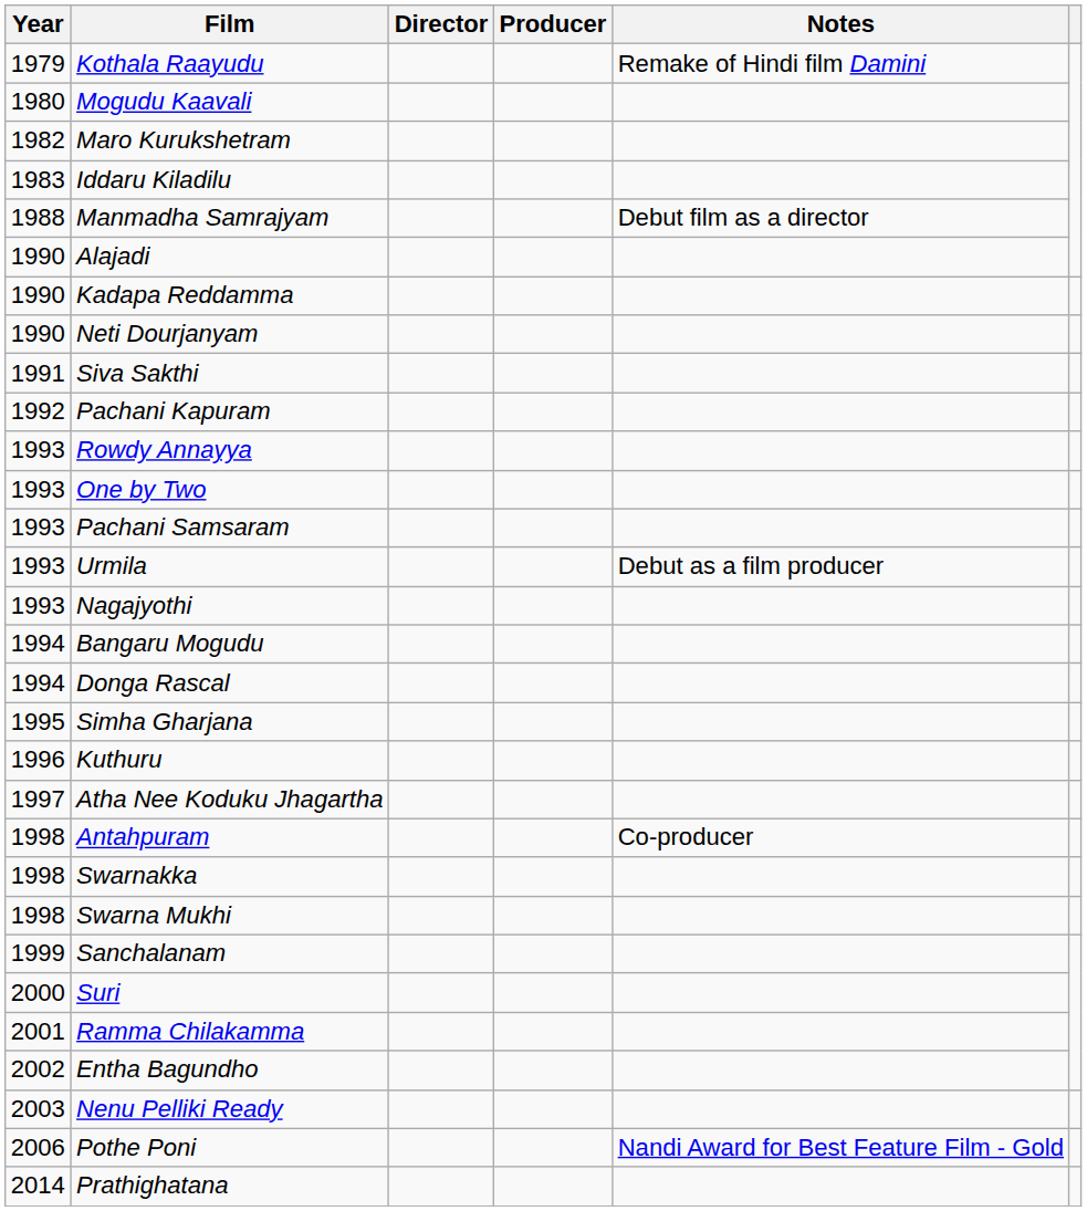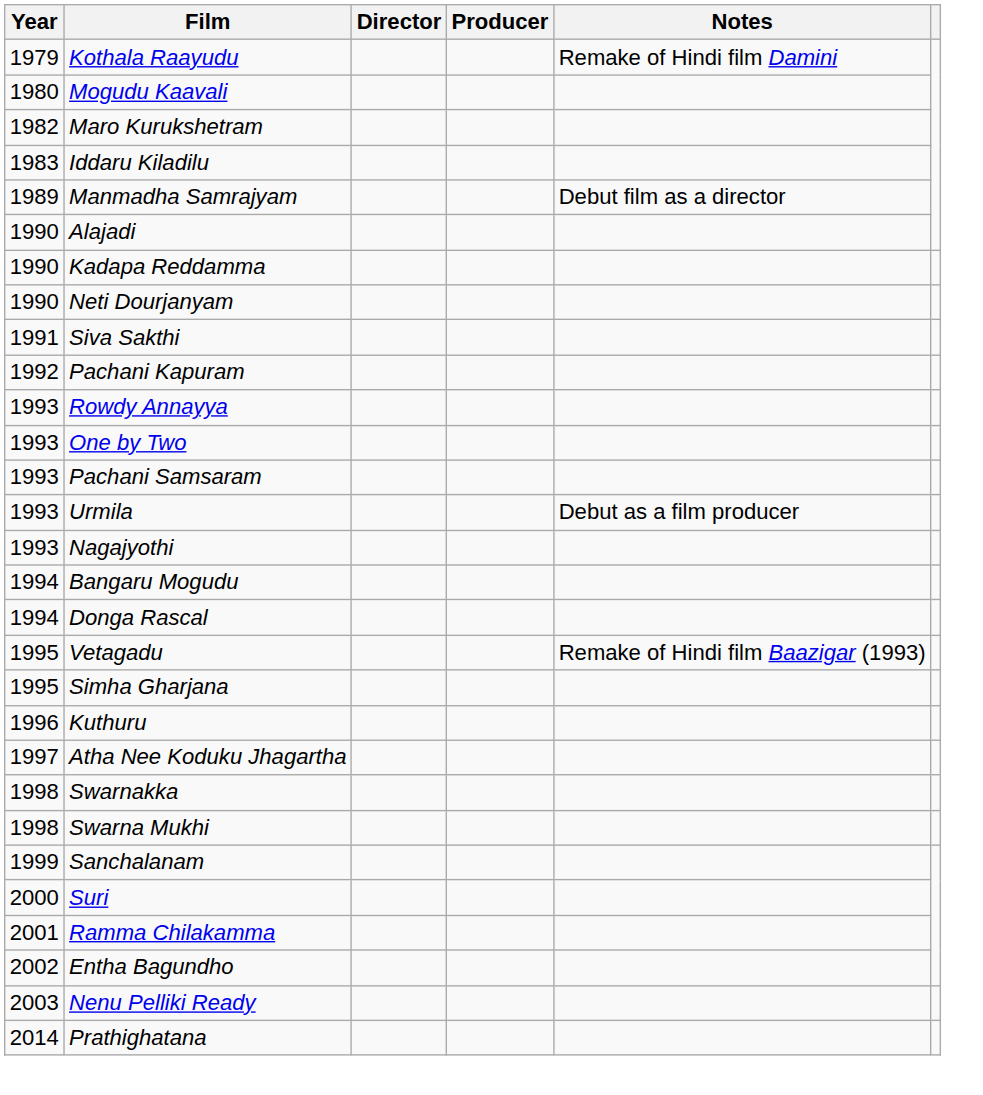Manmadha Samrajyam | Year: 1988 -> 1989
+ row: 1995 | Vetagadu | Remake of Hindi film Baazigar (1993)
- row: 1998 | Antahpuram | Co-producer
- row: 2006 | Pothe Poni | Nandi Award for Best Feature Film - Gold
